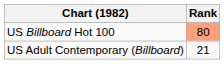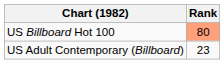US Adult Contemporary (Billboard) | Rank: 21 -> 23
